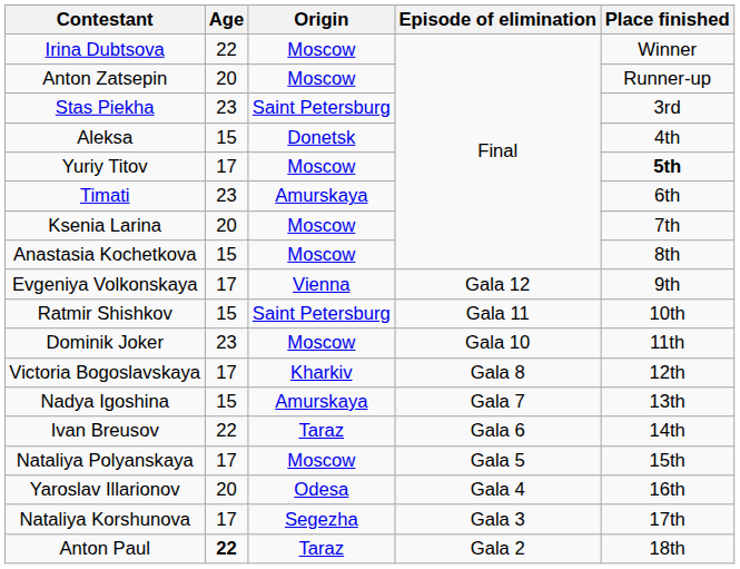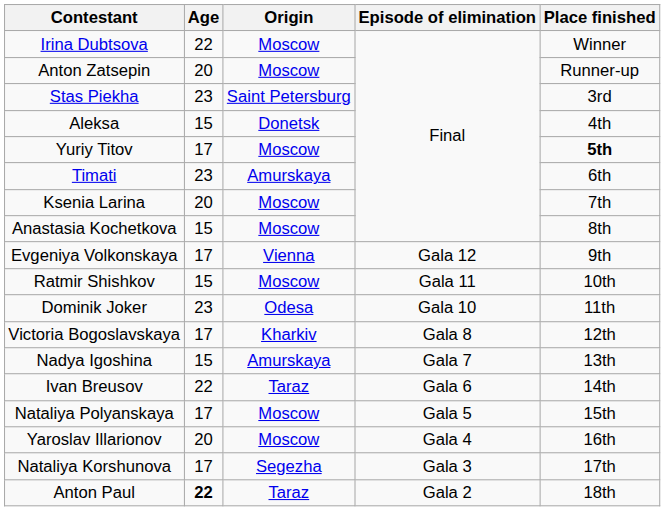Ratmir Shishkov | Origin: Saint Petersburg -> Moscow
Dominik Joker | Origin: Moscow -> Odesa
Yaroslav Illarionov | Origin: Odesa -> Moscow
